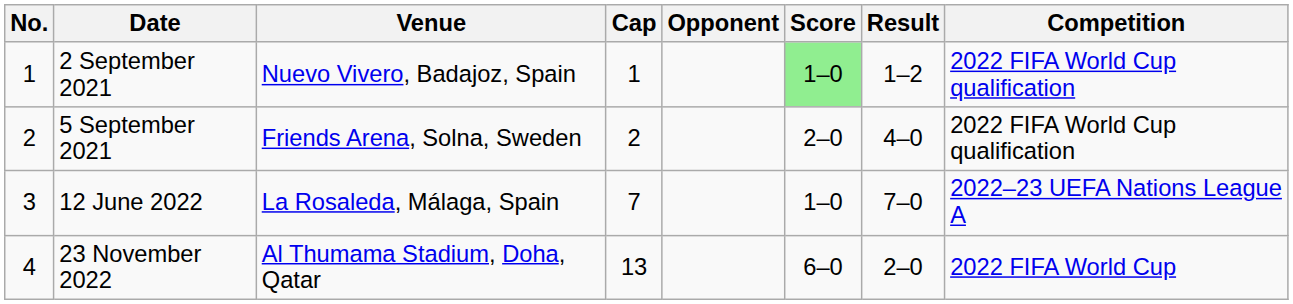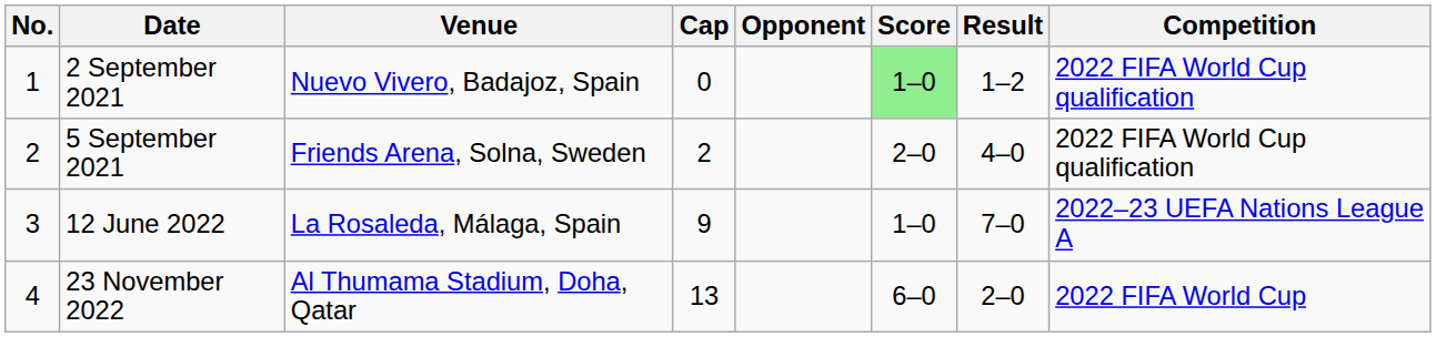2 September 2021 | Cap: 1 -> 0
12 June 2022 | Cap: 7 -> 9
